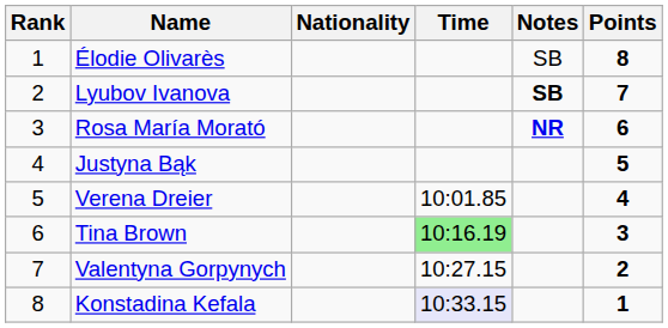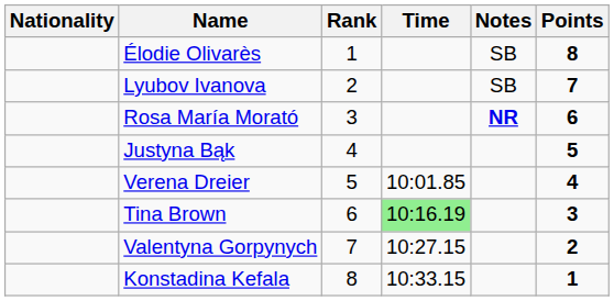columns swapped: Rank <-> Nationality
Lyubov Ivanova | Notes: bold -> normal
Konstadina Kefala | Time: lavender background -> no background
